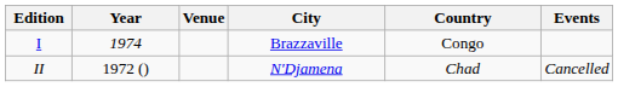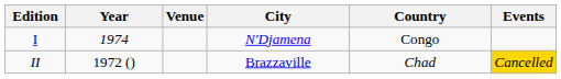I | City: Brazzaville -> N'Djamena
II | City: N'Djamena -> Brazzaville
II | Events: no background -> gold background
